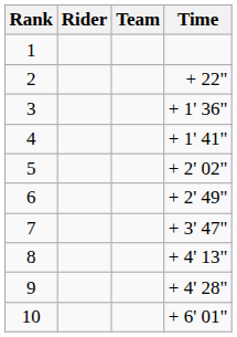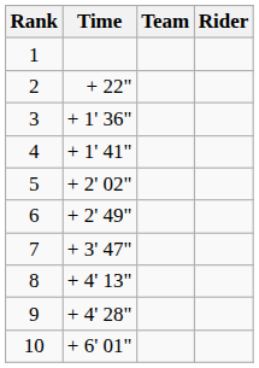columns swapped: Rider <-> Time
